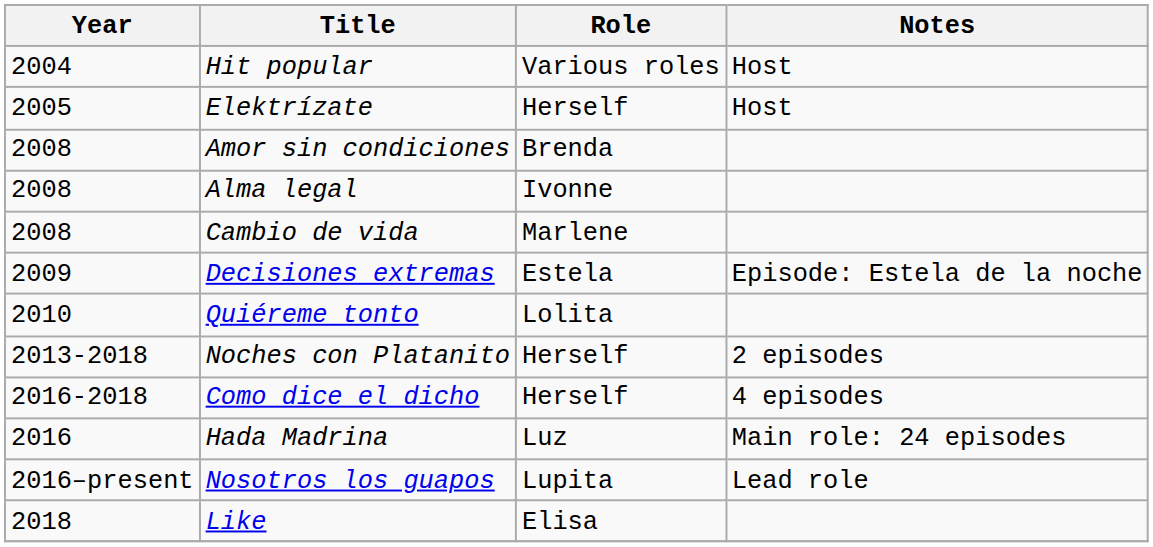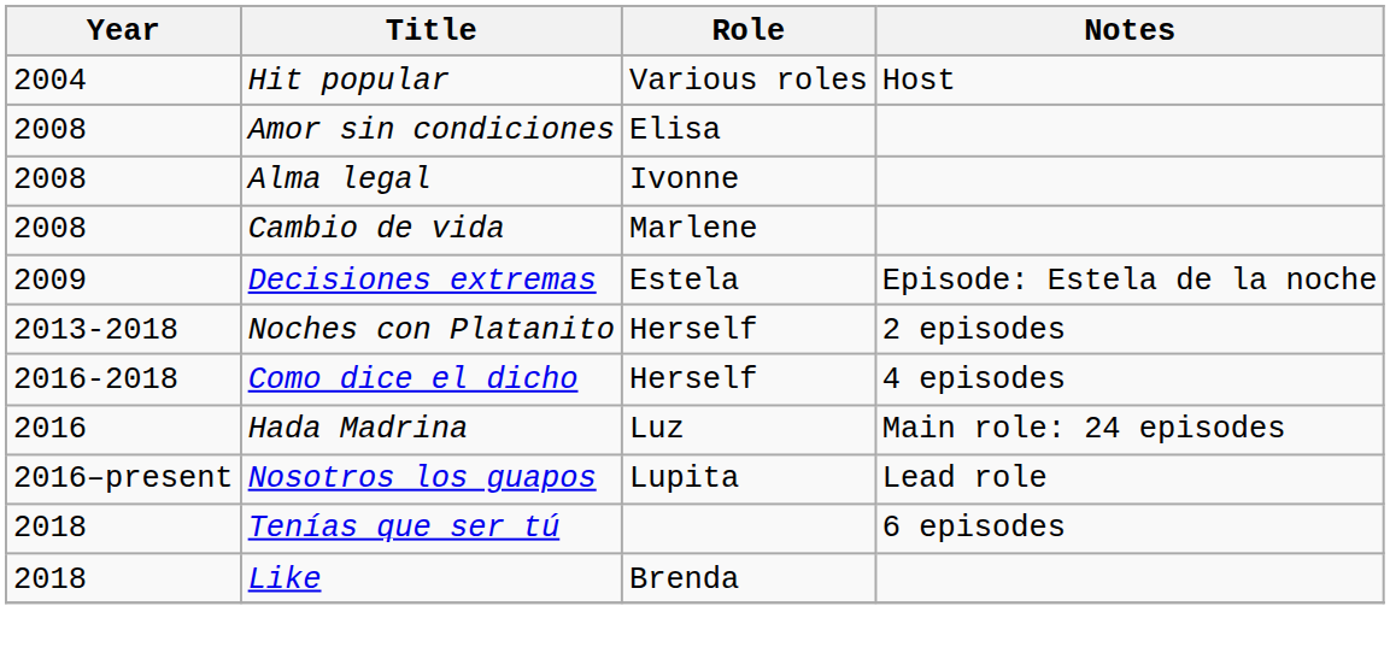- row: 2005 | Elektrízate | Herself | Host
Amor sin condiciones | Role: Brenda -> Elisa
- row: 2010 | Quiéreme tonto | Lolita
+ row: 2018 | Tenías que ser tú | 6 episodes
Like | Role: Elisa -> Brenda
